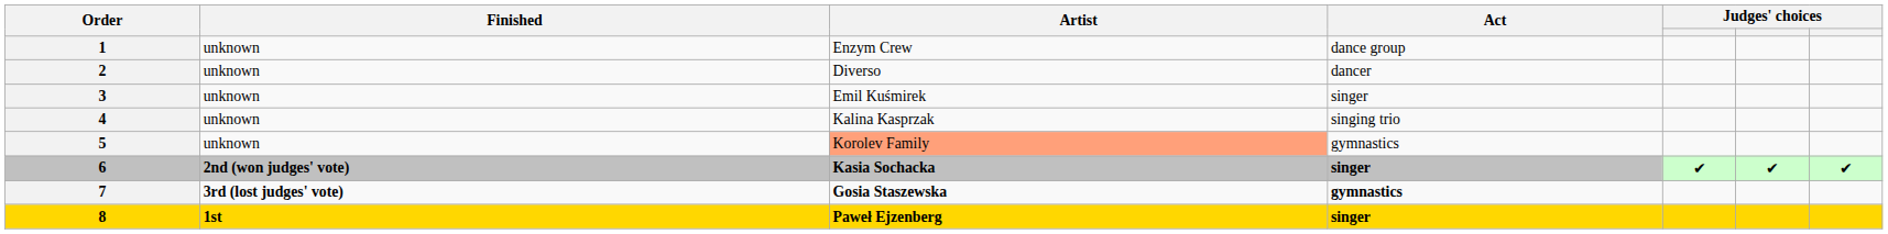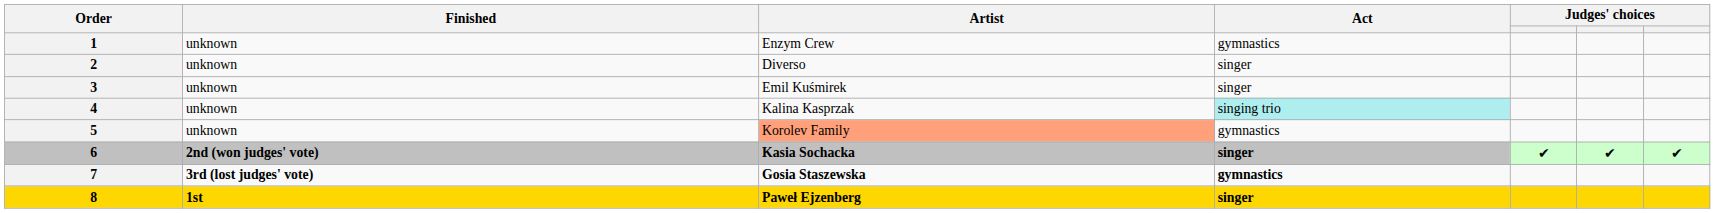1 | Act: dance group -> gymnastics
2 | Act: dancer -> singer
4 | Act: no background -> paleturquoise background
